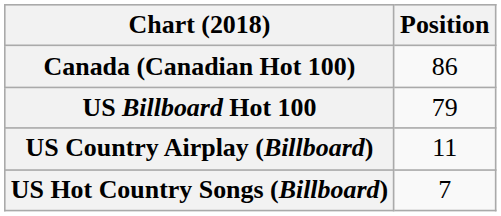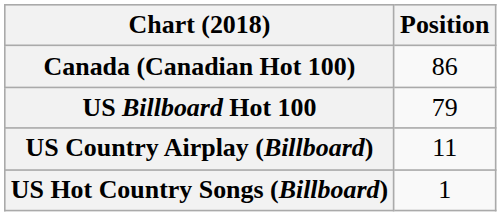US Hot Country Songs (Billboard) | Position: 7 -> 1
